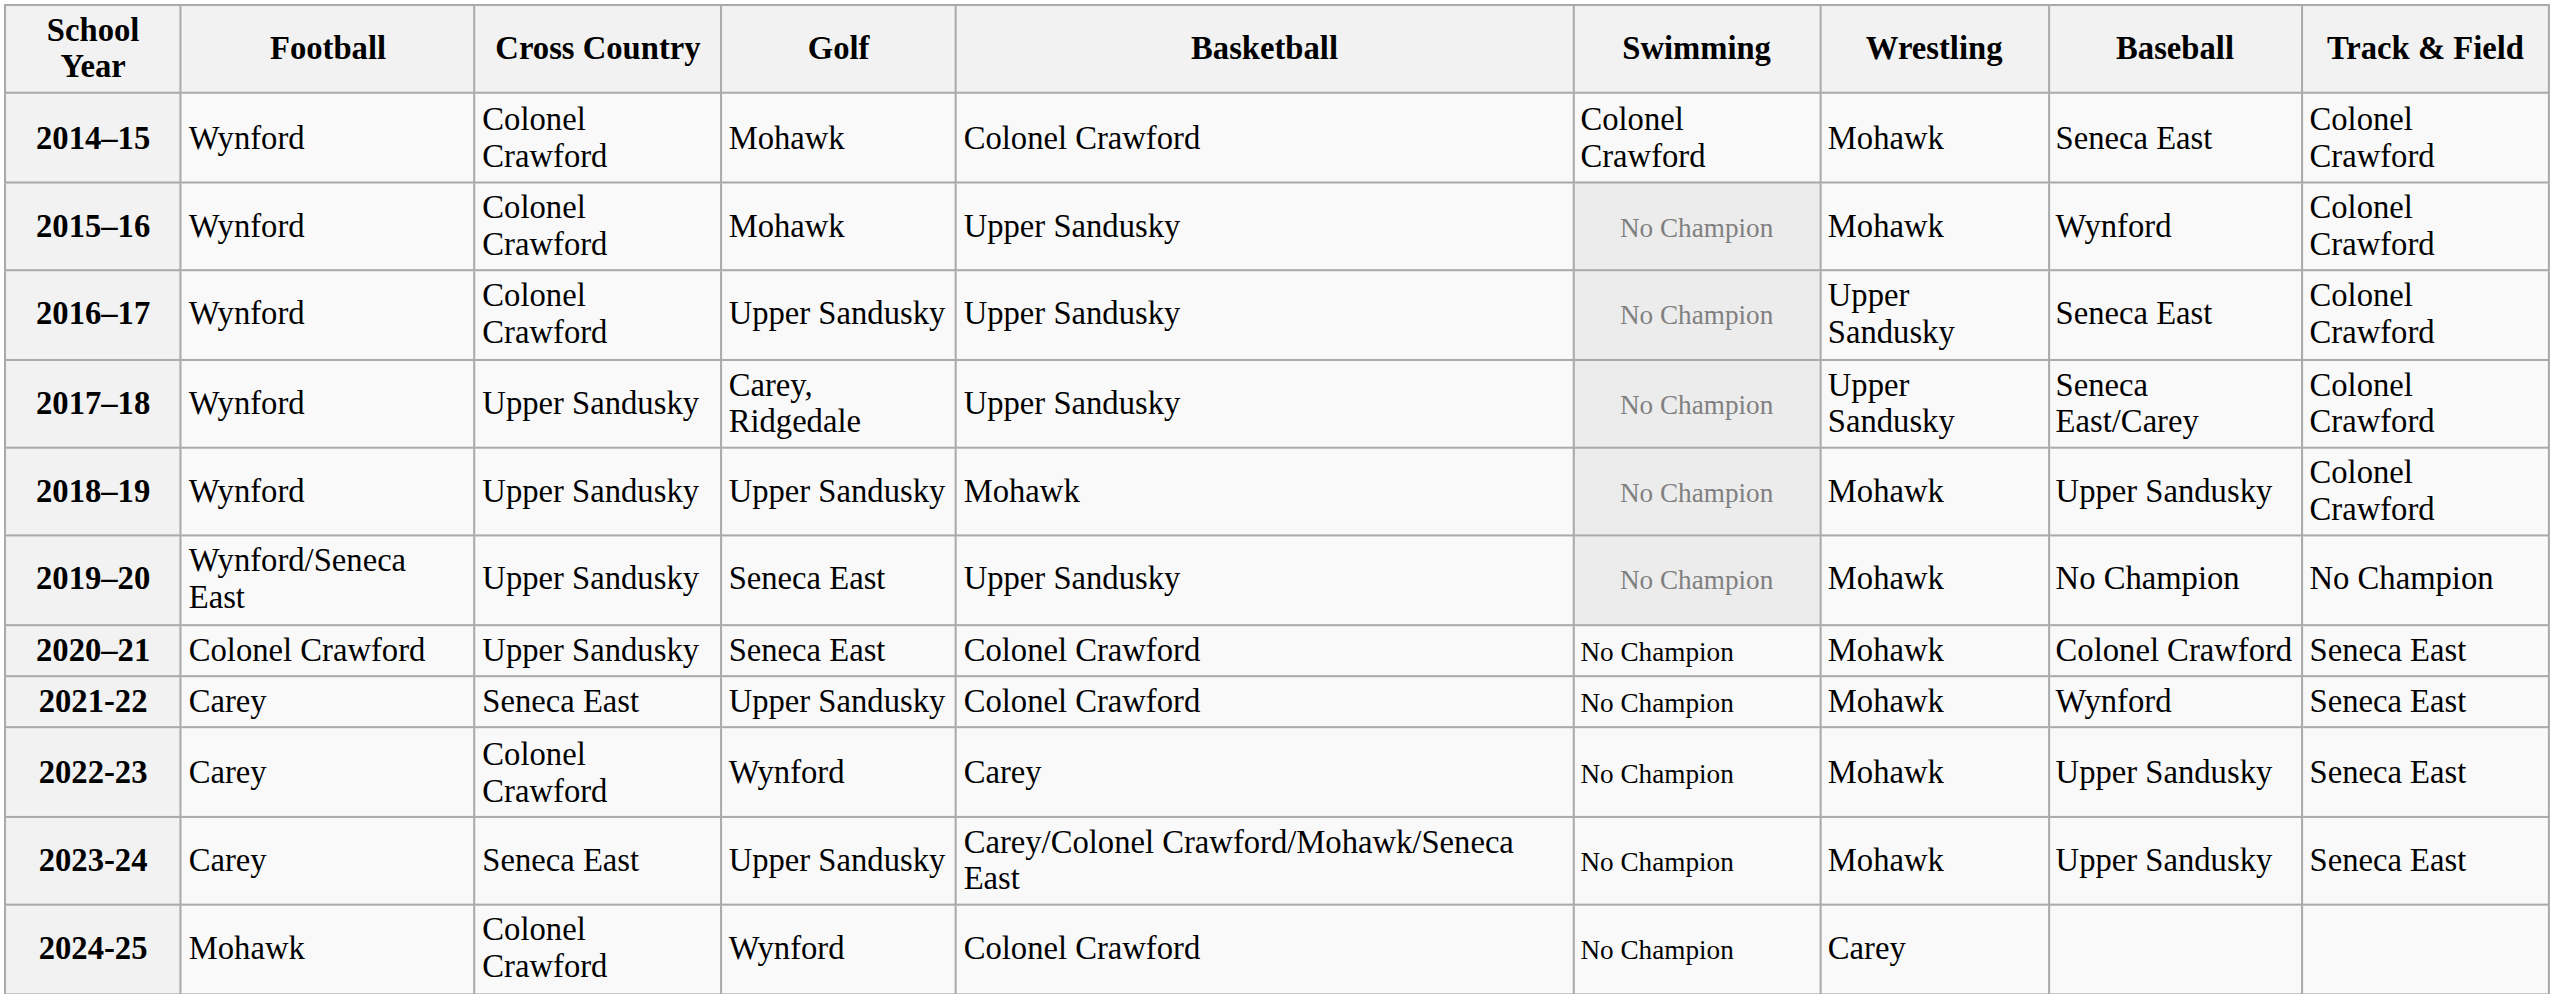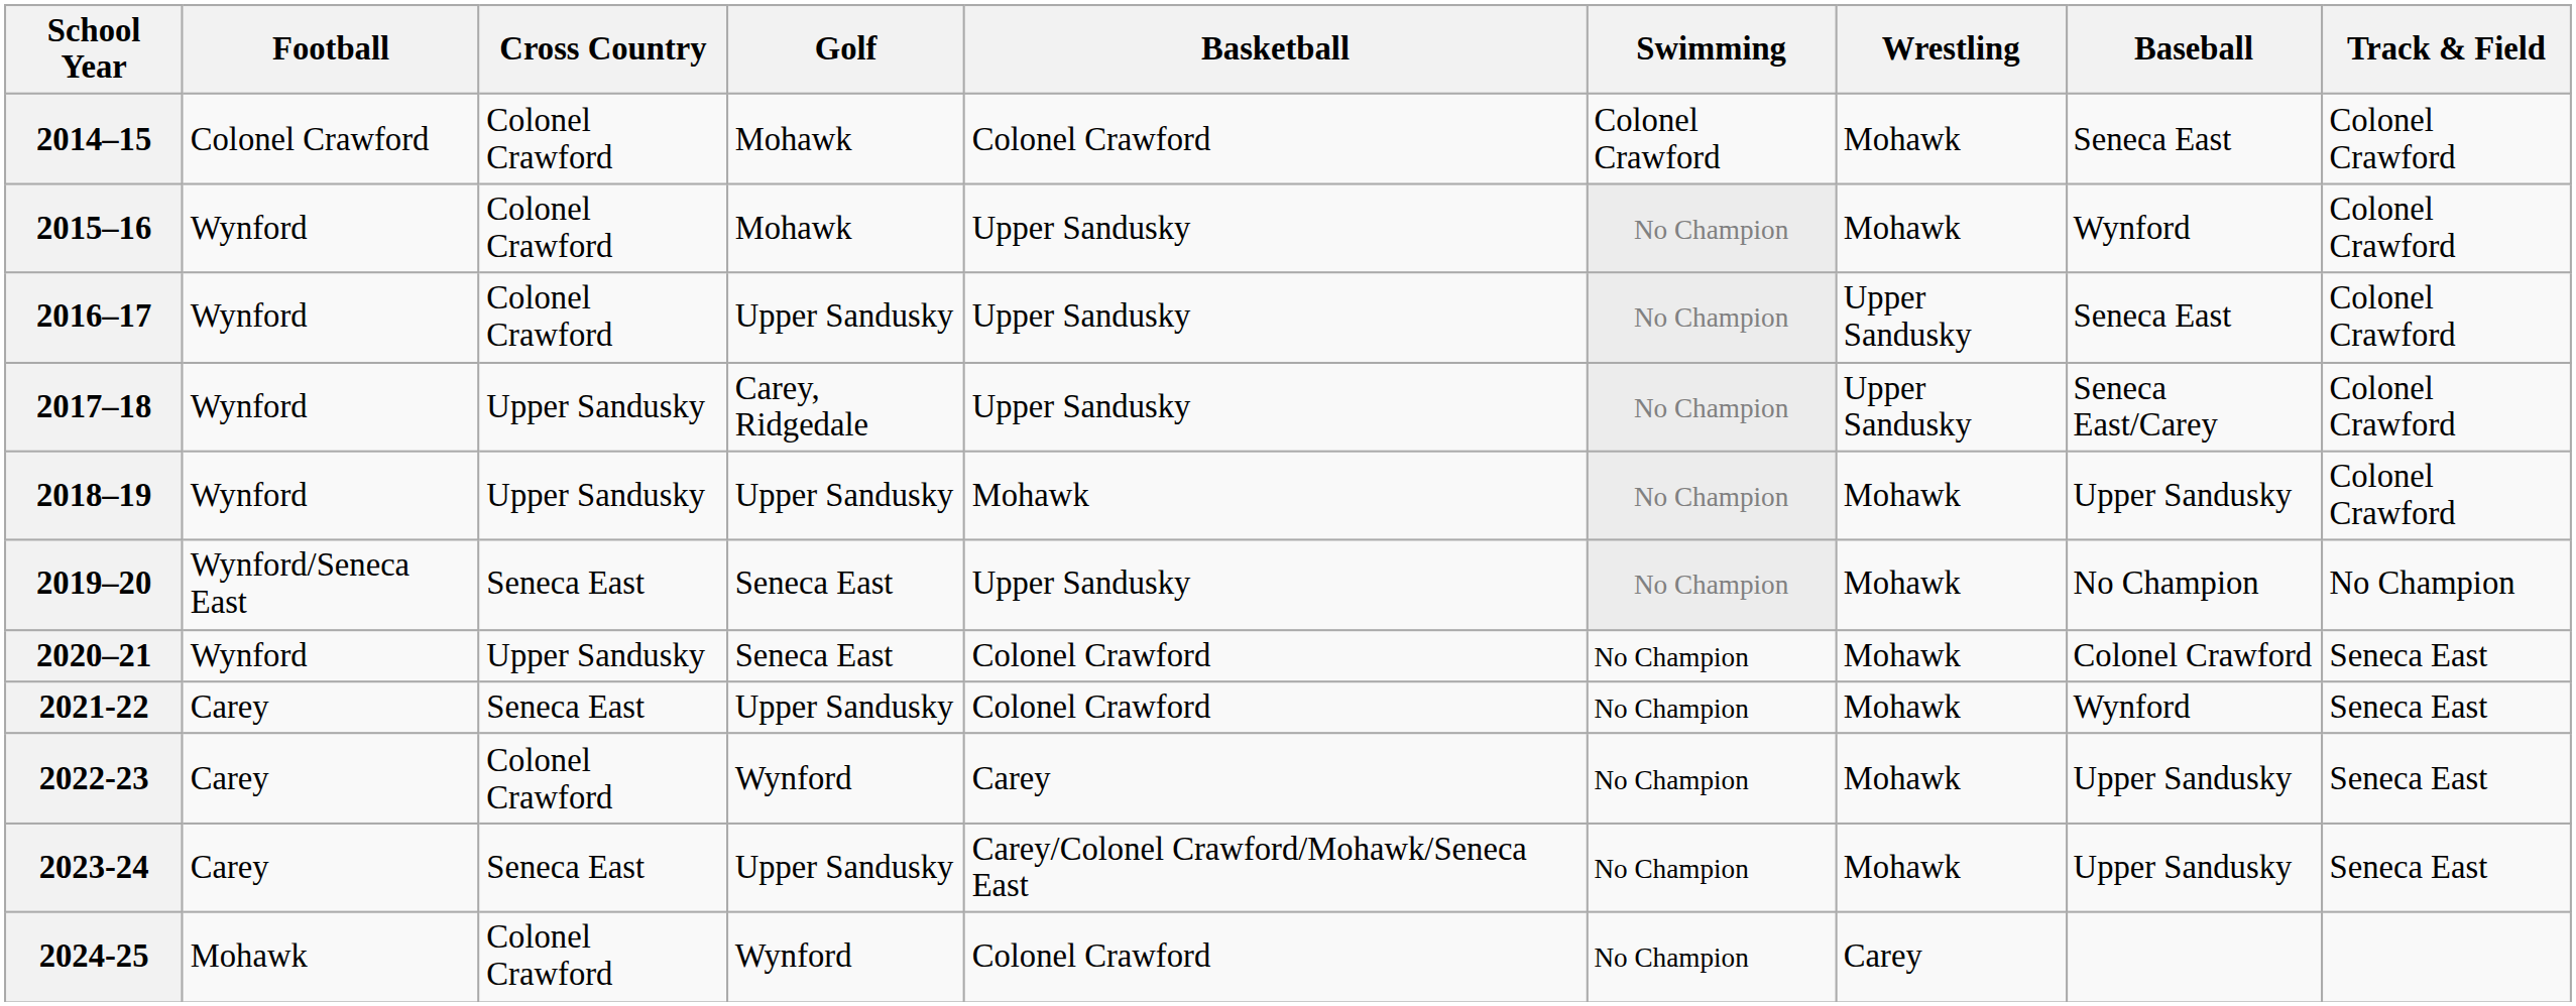2014–15 | Football: Wynford -> Colonel Crawford
2019–20 | Cross Country: Upper Sandusky -> Seneca East
2020–21 | Football: Colonel Crawford -> Wynford
